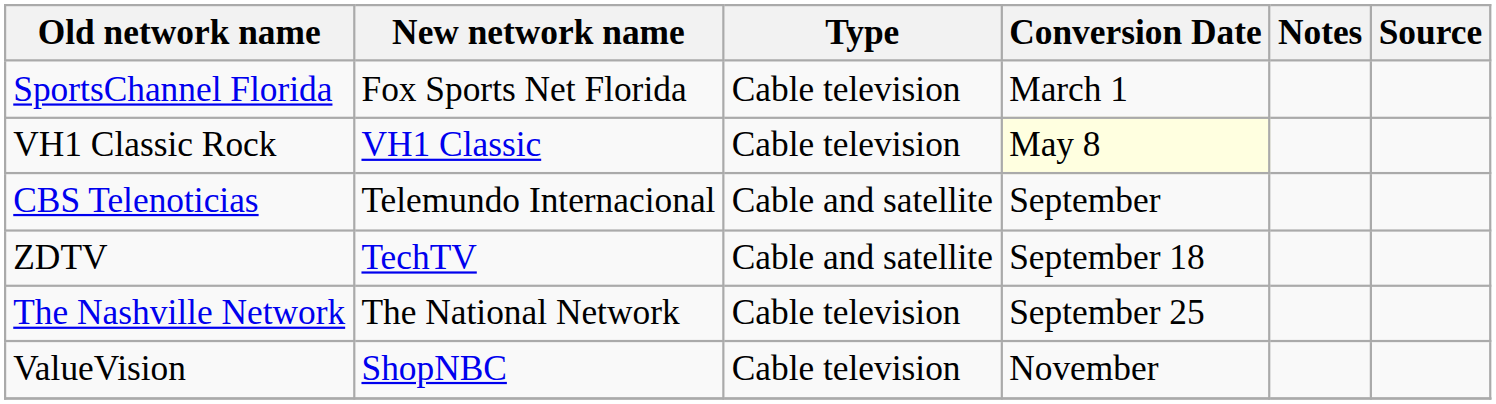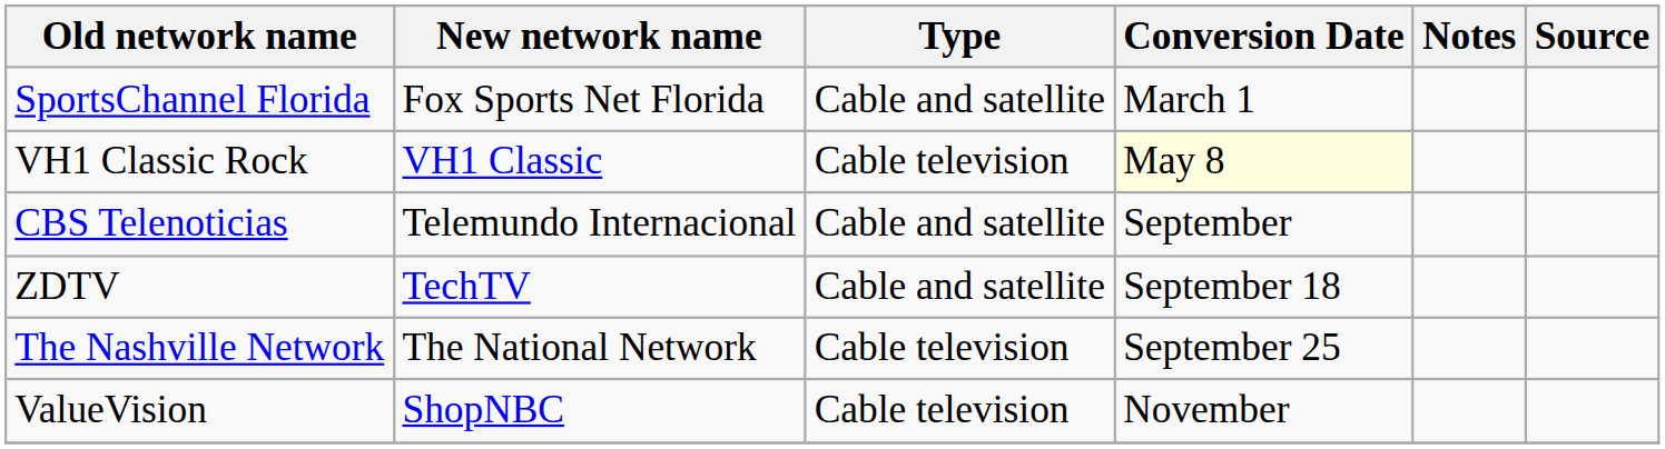SportsChannel Florida | Type: Cable television -> Cable and satellite
